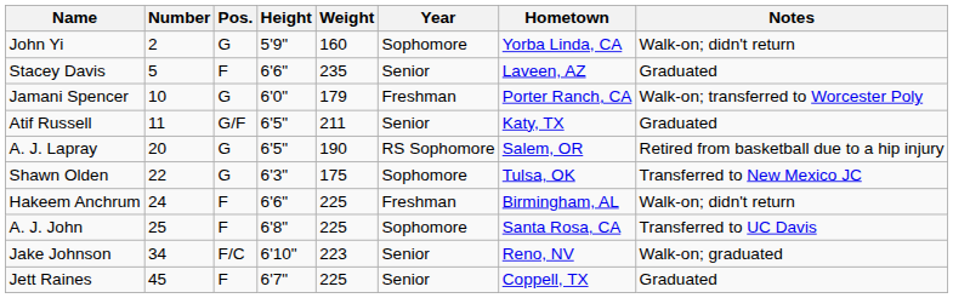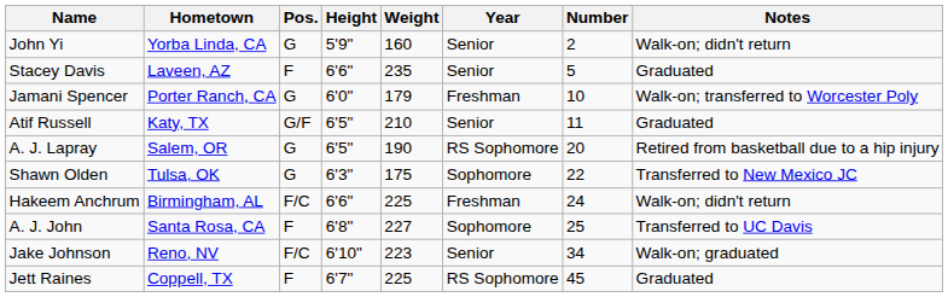columns swapped: Number <-> Hometown
John Yi | Year: Sophomore -> Senior
Atif Russell | Weight: 211 -> 210
Hakeem Anchrum | Pos.: F -> F/C
A. J. John | Weight: 225 -> 227
Jett Raines | Year: Senior -> RS Sophomore
